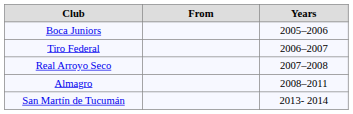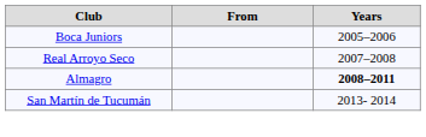- row: Tiro Federal | 2006–2007
Almagro | Years: normal -> bold
